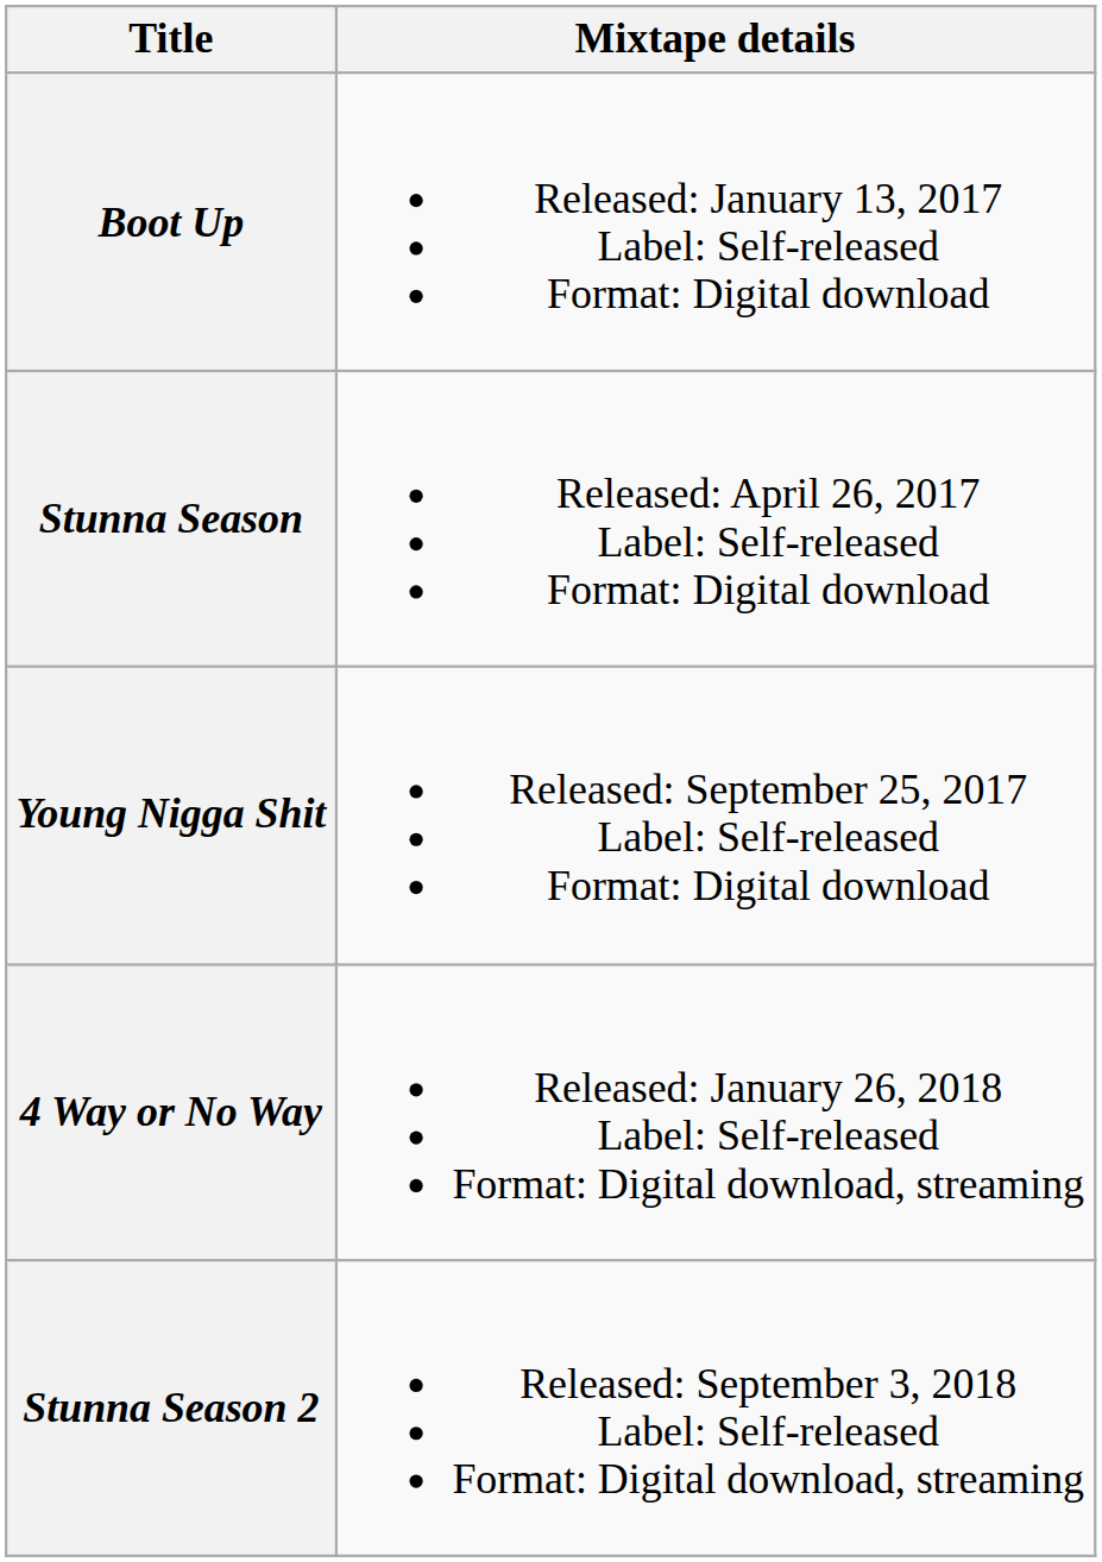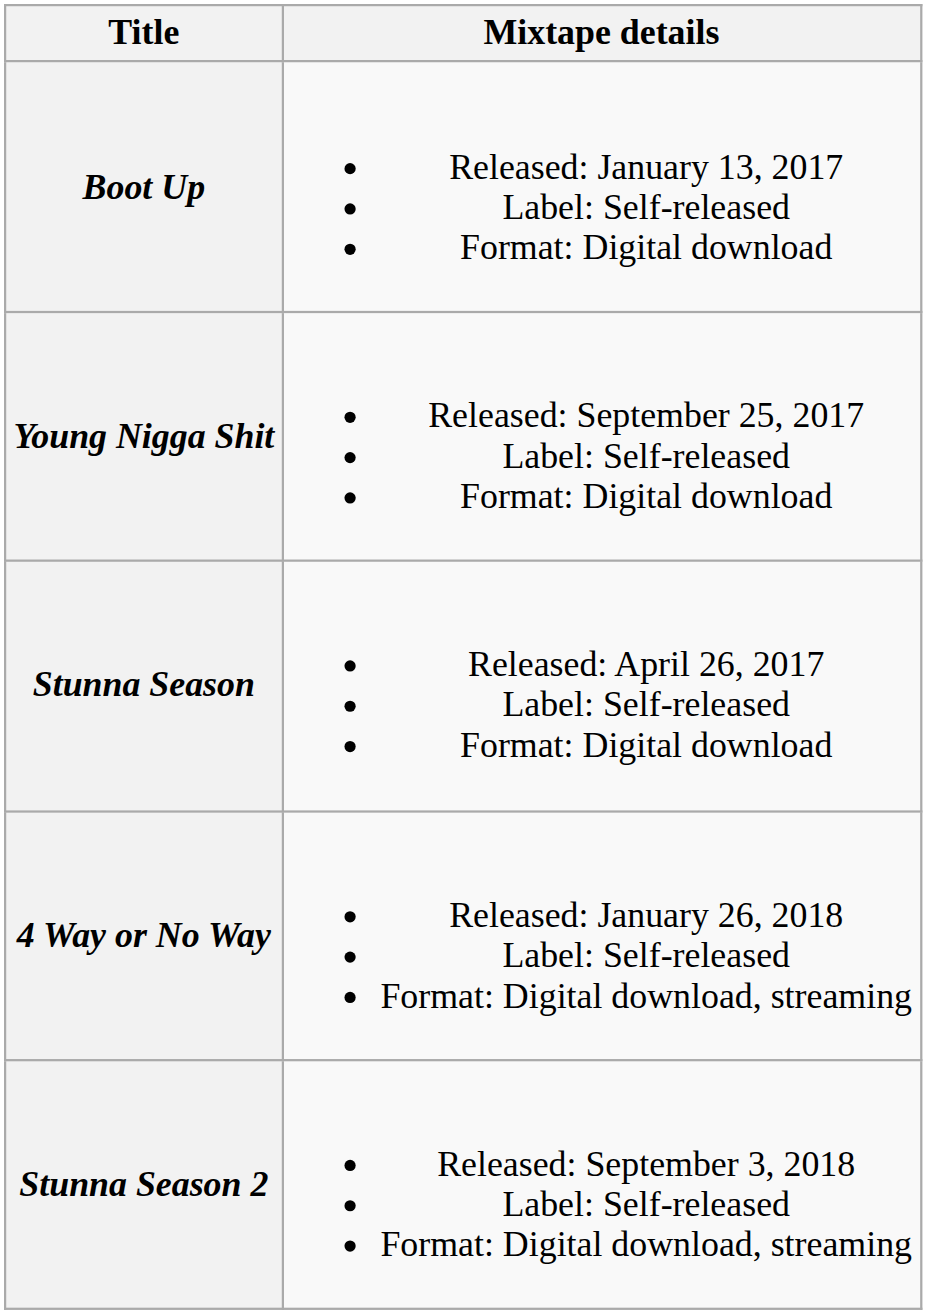rows swapped: Stunna Season <-> Young Nigga Shit
